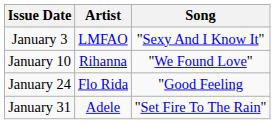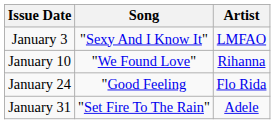columns swapped: Song <-> Artist
